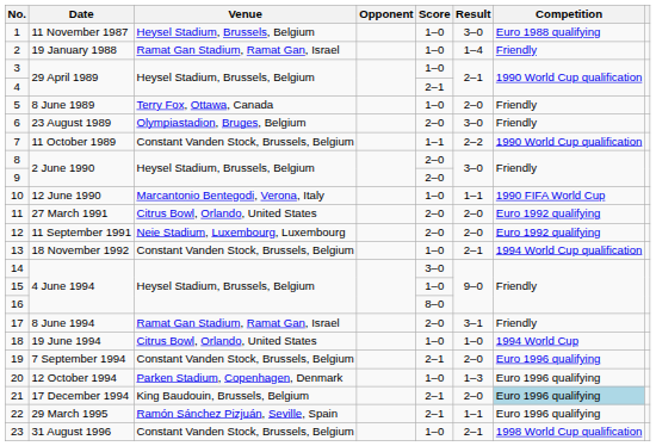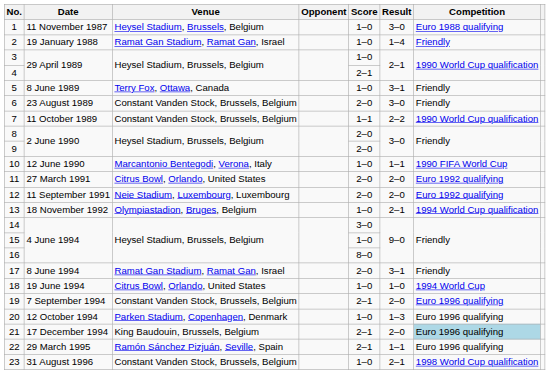5 | Result: 2–0 -> 3–1
6 | Venue: Olympiastadion, Bruges, Belgium -> Constant Vanden Stock, Brussels, Belgium
13 | Venue: Constant Vanden Stock, Brussels, Belgium -> Olympiastadion, Bruges, Belgium
